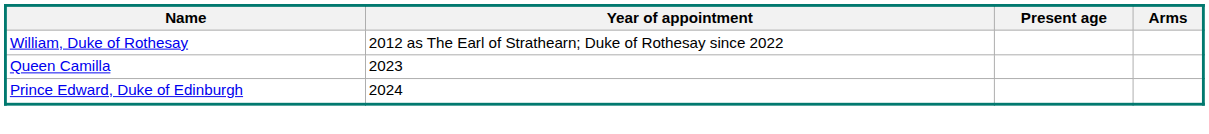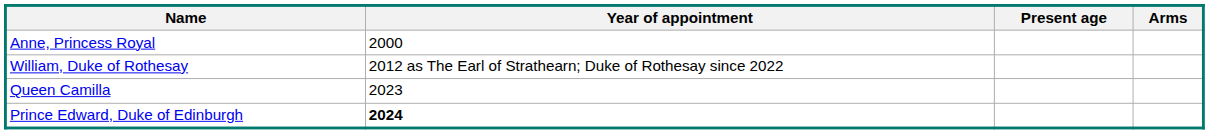+ row: Anne, Princess Royal | 2000
Prince Edward, Duke of Edinburgh | Year of appointment: normal -> bold
